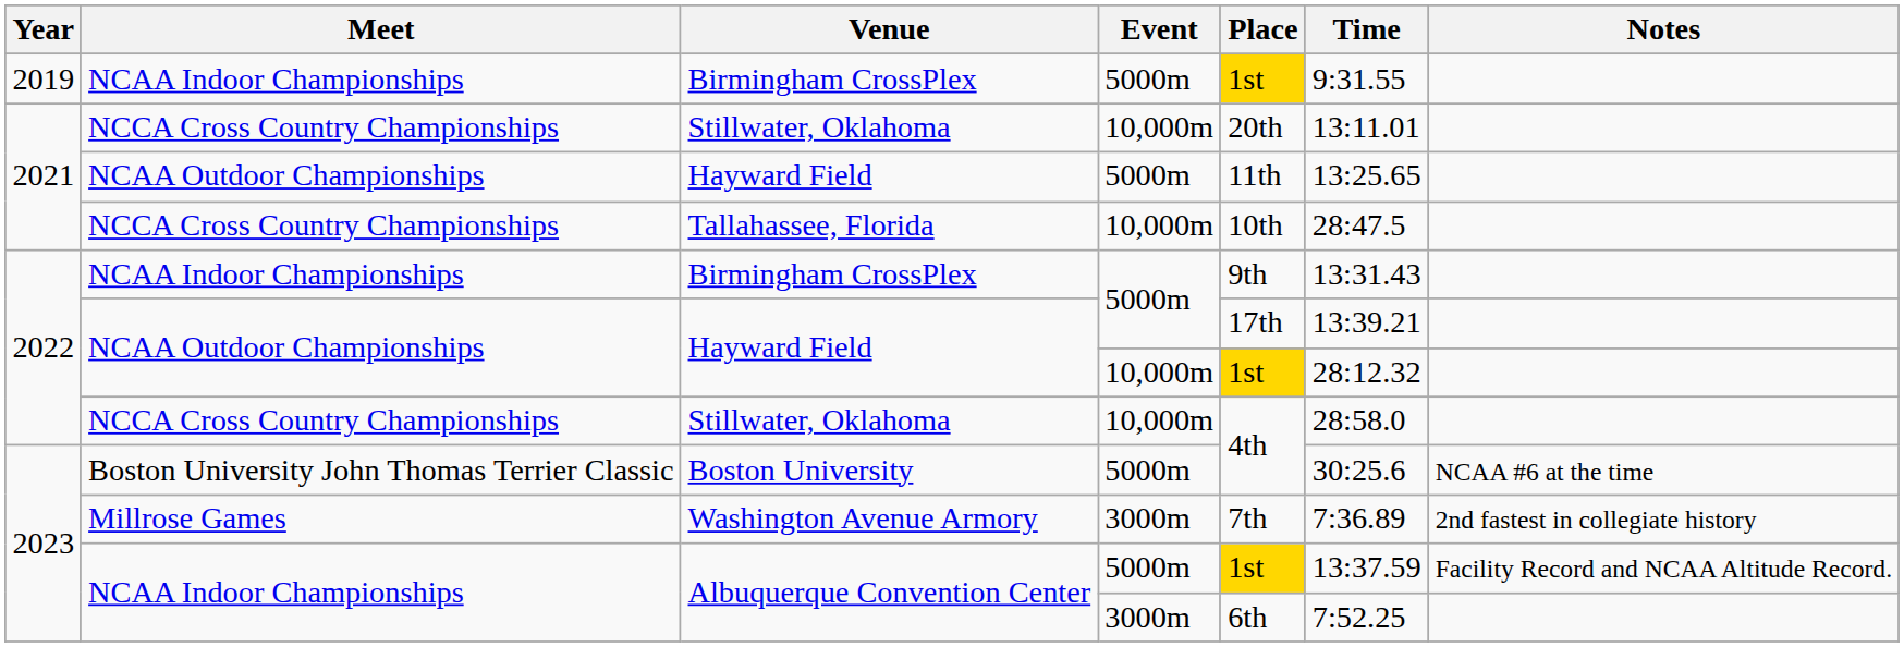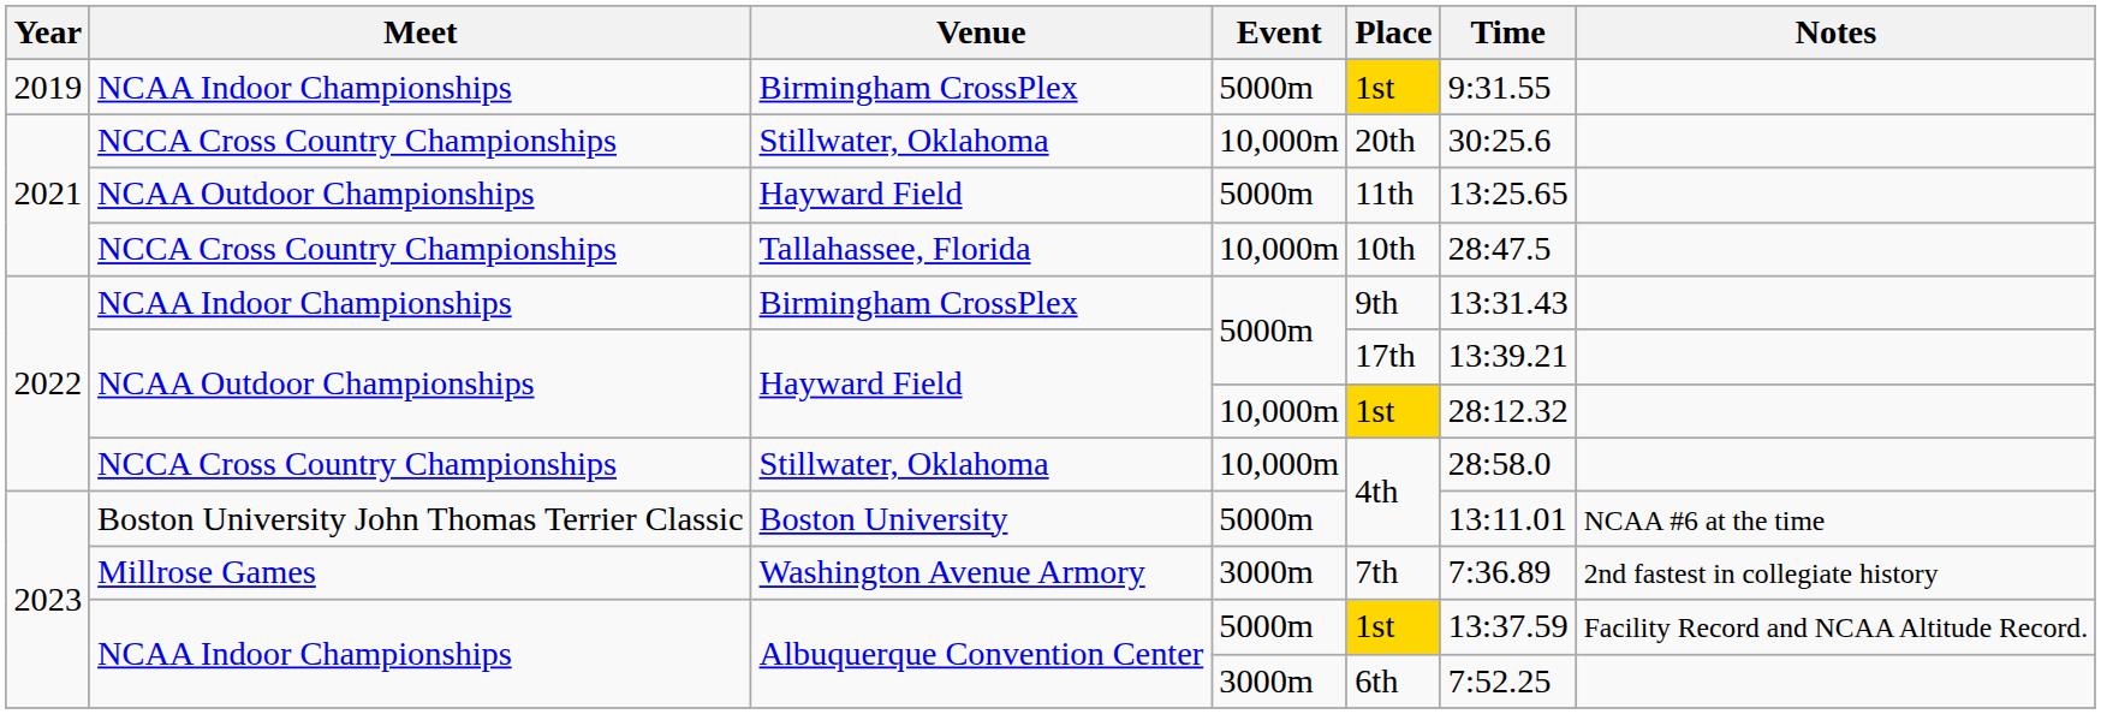2021 / Stillwater, Oklahoma | Time: 13:11.01 -> 30:25.6
Boston University | Time: 30:25.6 -> 13:11.01
